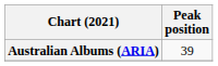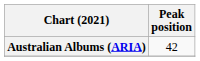Australian Albums (ARIA) | Peak position: 39 -> 42
